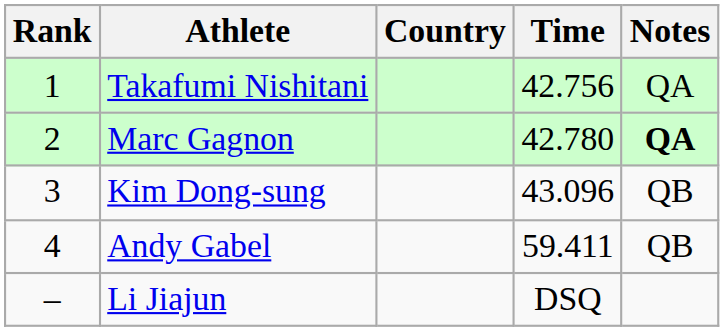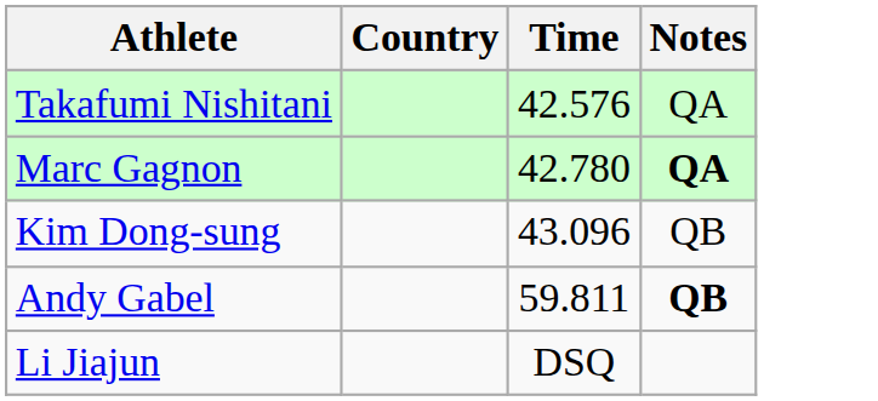- column: Rank | 1 | 2 | 3 | 4 | –
Takafumi Nishitani | Time: 42.756 -> 42.576
Andy Gabel | Time: 59.411 -> 59.811
Andy Gabel | Notes: normal -> bold
